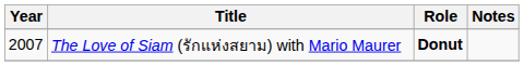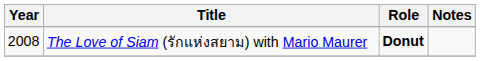The Love of Siam (รักแห่งสยาม) with Mario Maurer | Year: 2007 -> 2008
